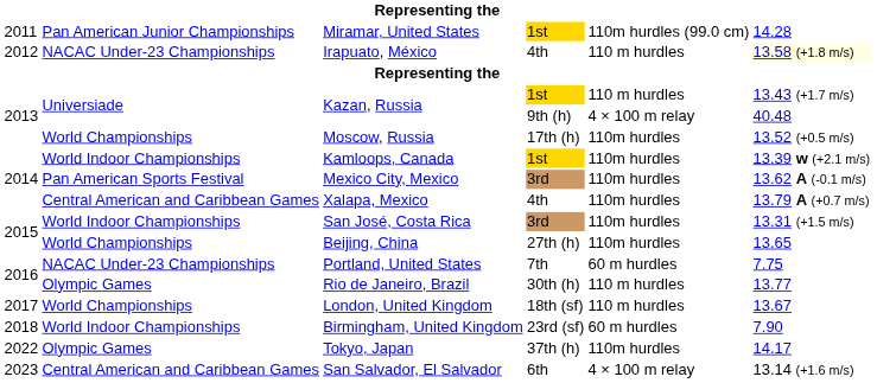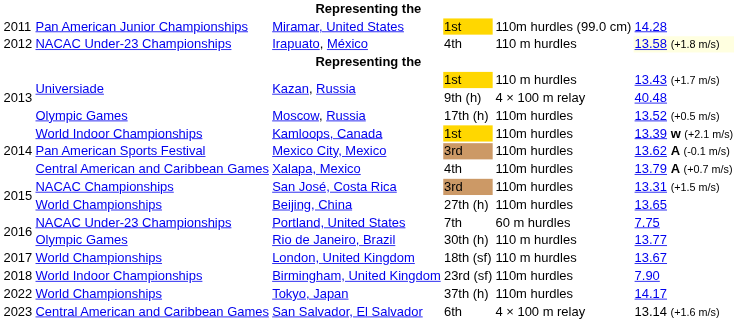Moscow, Russia | column 2: World Championships -> Olympic Games
San José, Costa Rica | column 2: World Indoor Championships -> NACAC Championships
Birmingham, United Kingdom | column 5: 60 m hurdles -> 110m hurdles
Tokyo, Japan | column 2: Olympic Games -> World Championships
